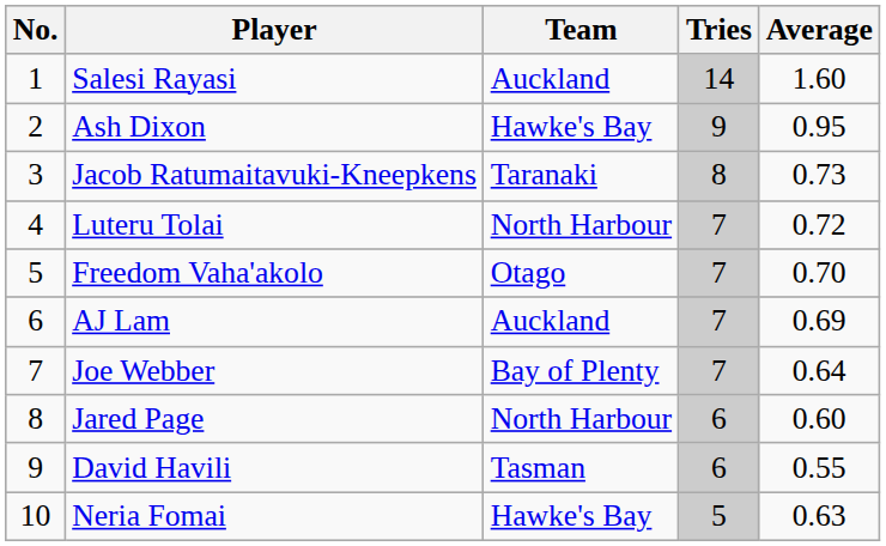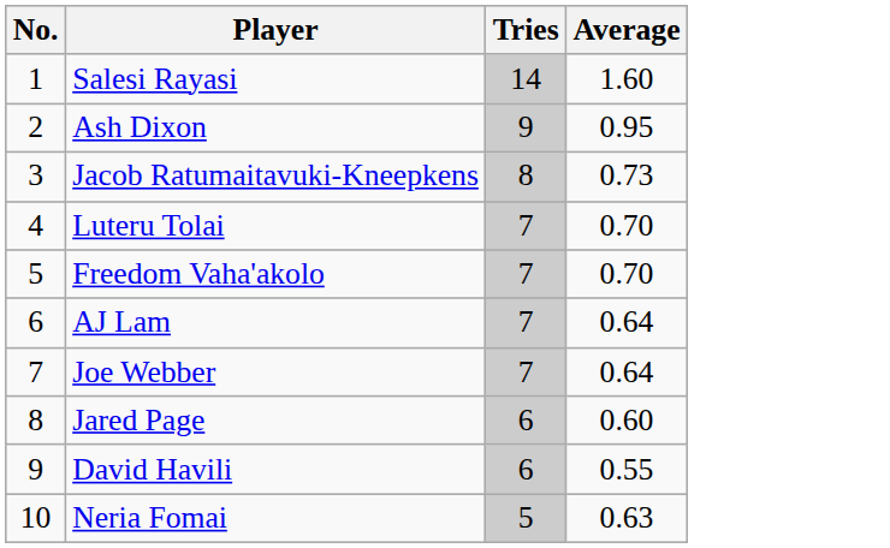- column: Team | Auckland | Hawke's Bay | Taranaki | North Harbour | Otago | Auckland | Bay of Plenty | North Harbour | Tasman | Hawke's Bay
Luteru Tolai | Average: 0.72 -> 0.70
AJ Lam | Average: 0.69 -> 0.64
